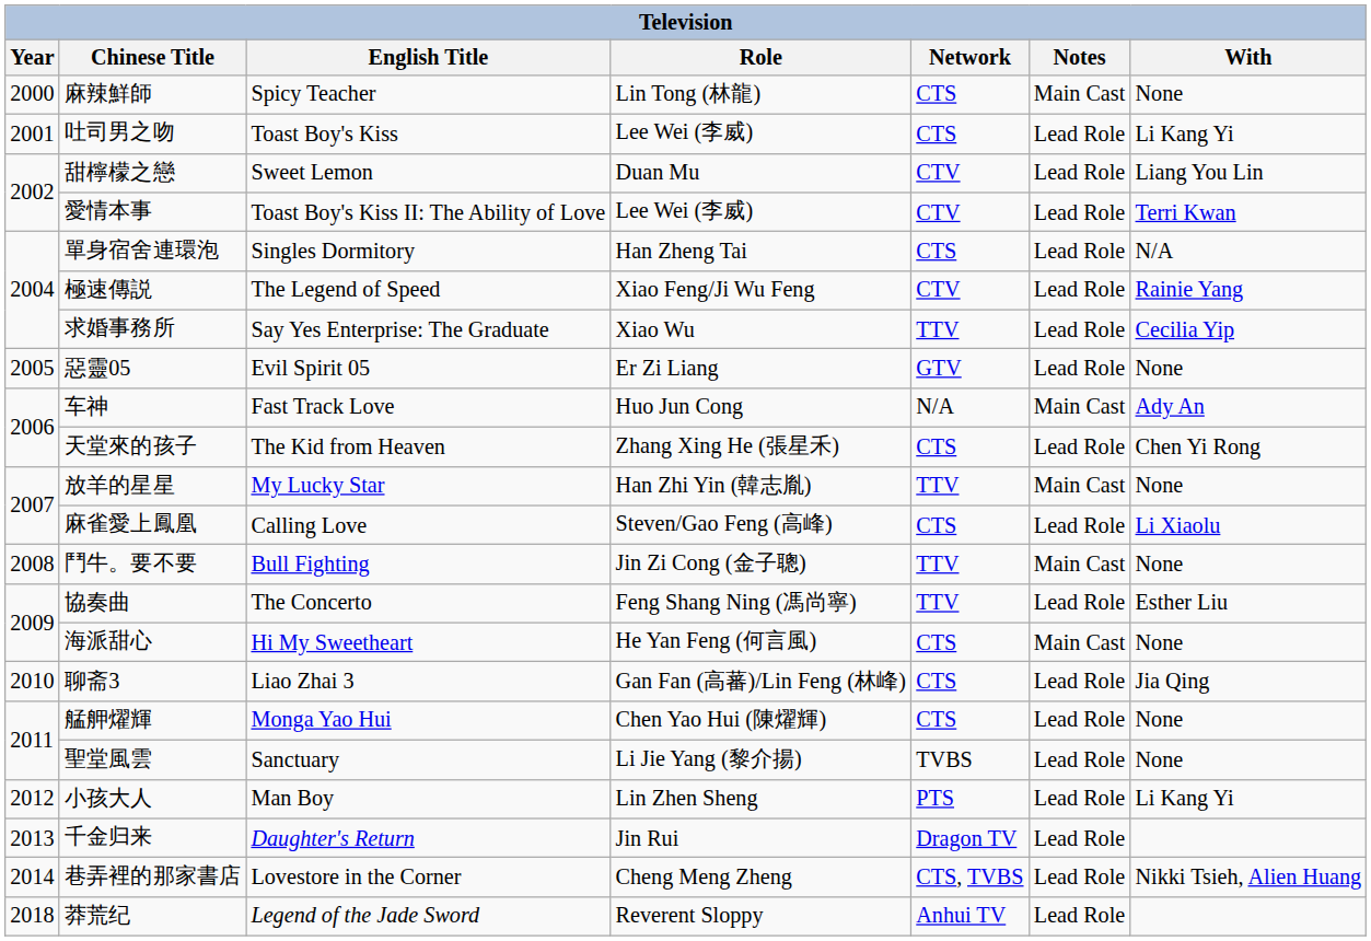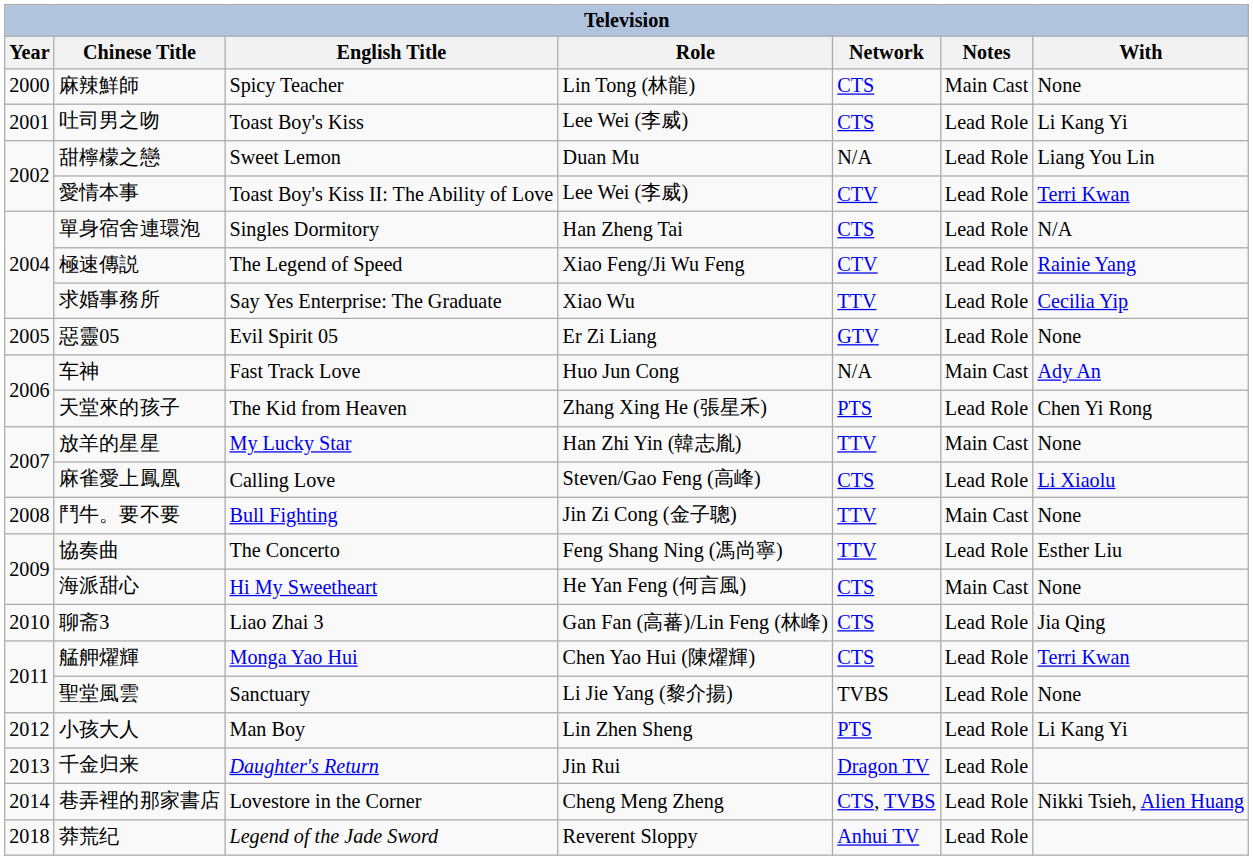甜檸檬之戀 | Network: CTV -> N/A
天堂來的孩子 | Network: CTS -> PTS
艋舺燿輝 | With: None -> Terri Kwan
